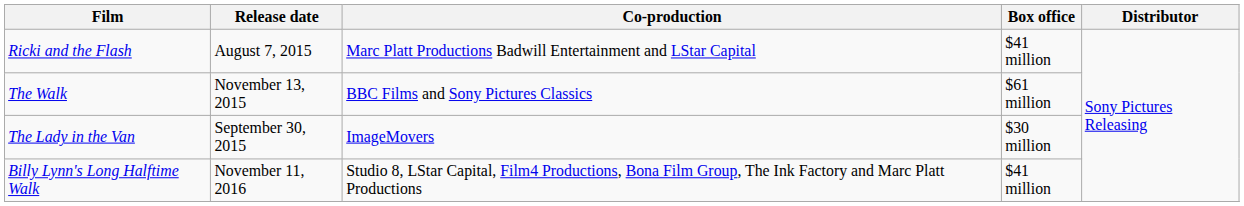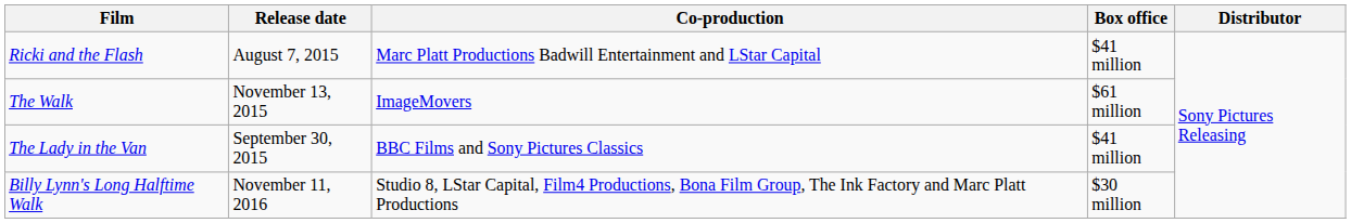The Walk | Co-production: BBC Films and Sony Pictures Classics -> ImageMovers
The Lady in the Van | Co-production: ImageMovers -> BBC Films and Sony Pictures Classics
The Lady in the Van | Box office: $30 million -> $41 million
Billy Lynn's Long Halftime Walk | Box office: $41 million -> $30 million
